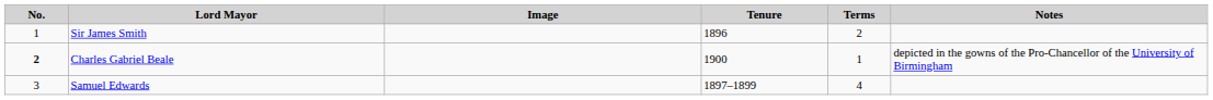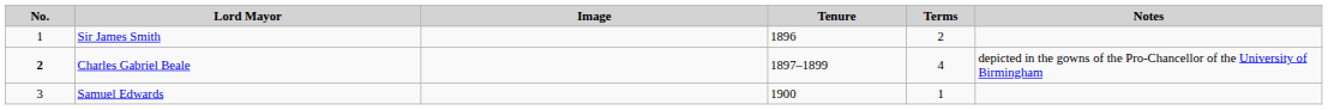Charles Gabriel Beale | Tenure: 1900 -> 1897–1899
Charles Gabriel Beale | Terms: 1 -> 4
Samuel Edwards | Tenure: 1897–1899 -> 1900
Samuel Edwards | Terms: 4 -> 1
